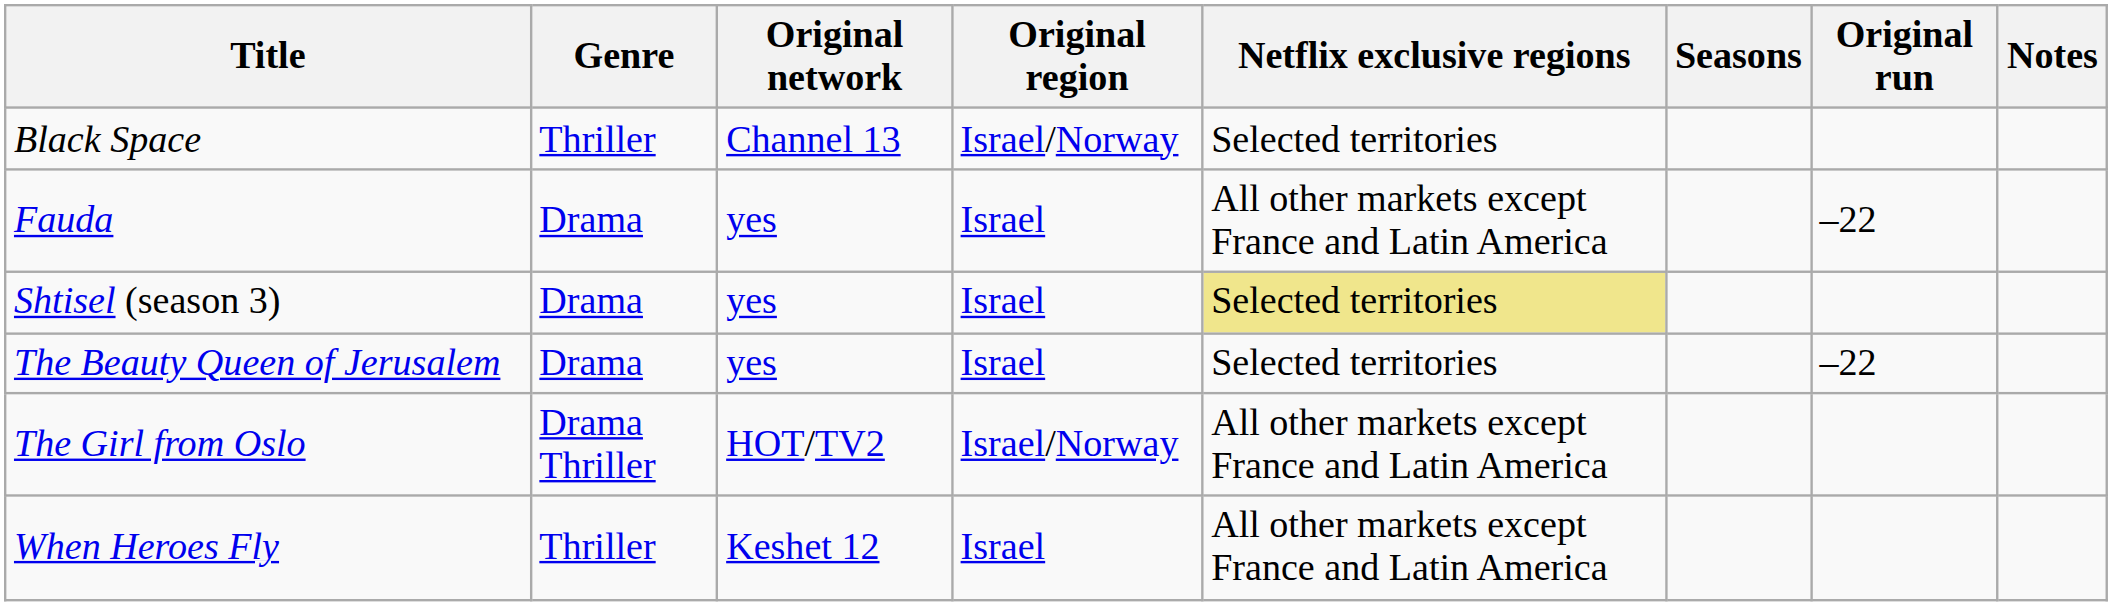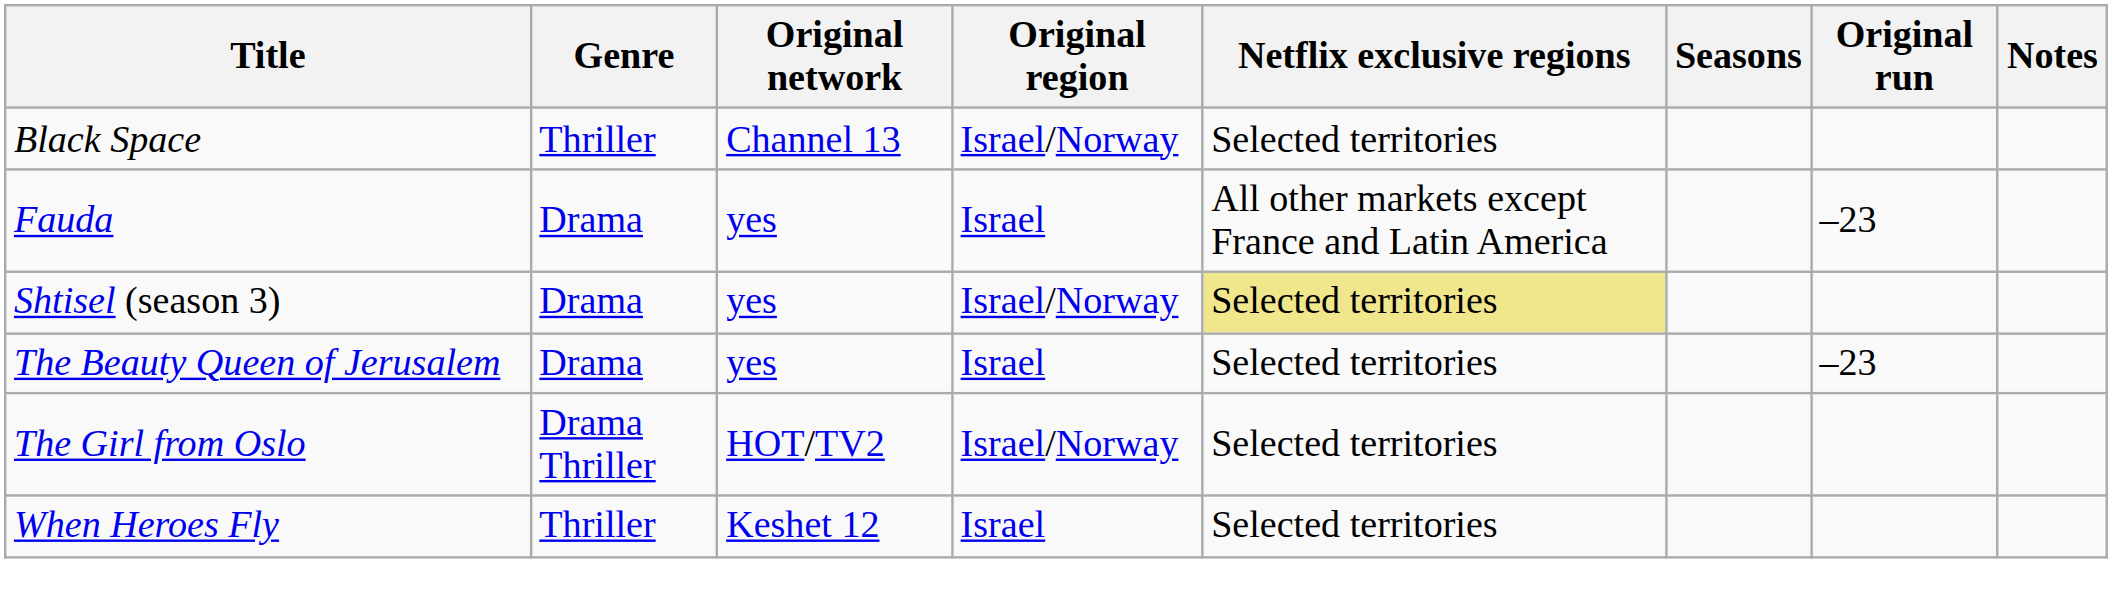Fauda | Original run: –22 -> –23
Shtisel (season 3) | Original region: Israel -> Israel/Norway
The Beauty Queen of Jerusalem | Original run: –22 -> –23
The Girl from Oslo | Netflix exclusive regions: All other markets except France and Latin America -> Selected territories
When Heroes Fly | Netflix exclusive regions: All other markets except France and Latin America -> Selected territories
